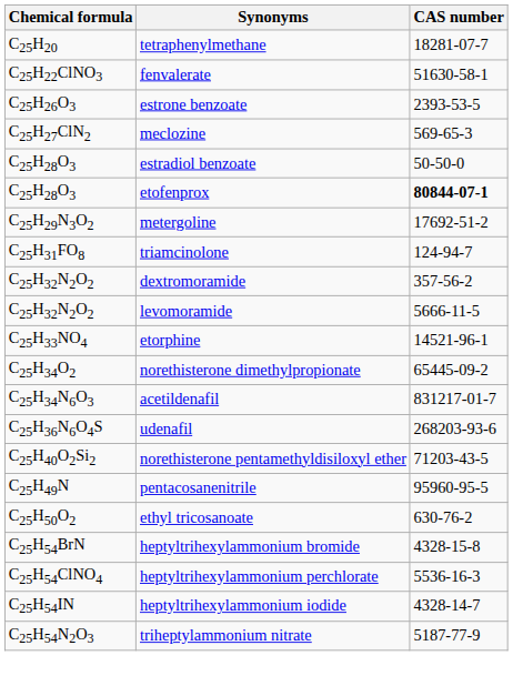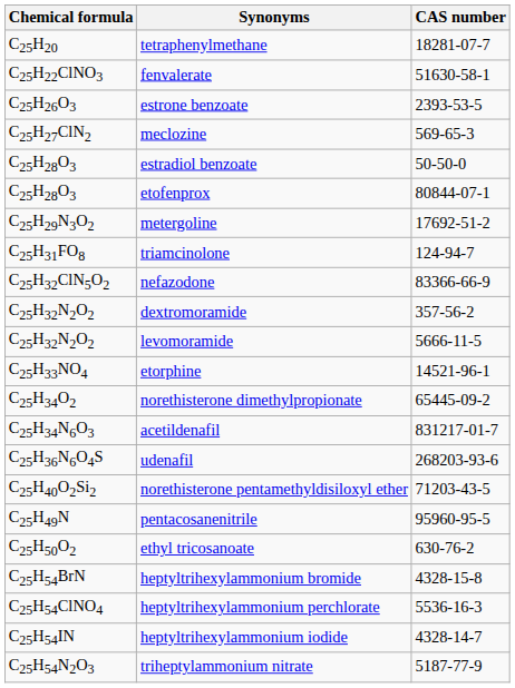etofenprox | CAS number: bold -> normal
+ row: C25H32ClN5O2 | nefazodone | 83366-66-9
